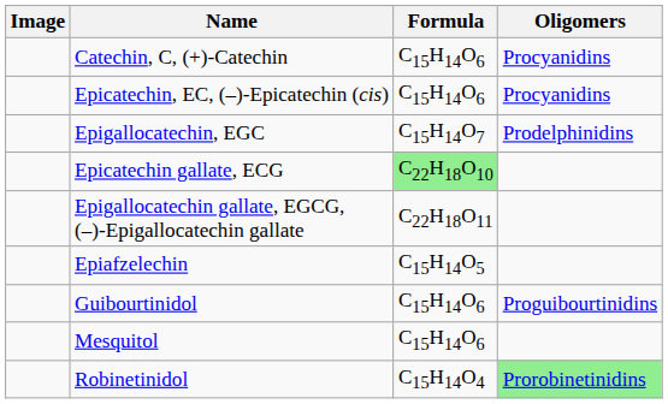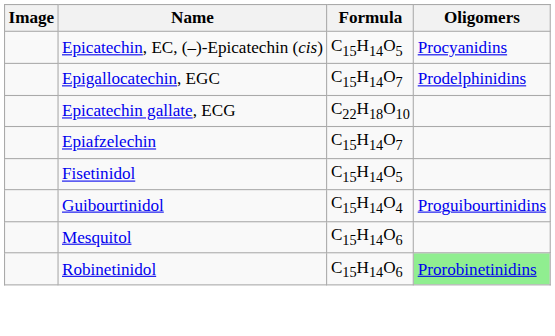- row: Catechin, C, (+)-Catechin | C15H14O6 | Procyanidins
Epicatechin, EC, (–)-Epicatechin (cis) | Formula: C15H14O6 -> C15H14O5
Epicatechin gallate, ECG | Formula: lightgreen background -> no background
- row: Epigallocatechin gallate, EGCG, (–)-Epigallocatechin gallate | C22H18O11
Epiafzelechin | Formula: C15H14O5 -> C15H14O7
+ row: Fisetinidol | C15H14O5
Guibourtinidol | Formula: C15H14O6 -> C15H14O4
Robinetinidol | Formula: C15H14O4 -> C15H14O6
